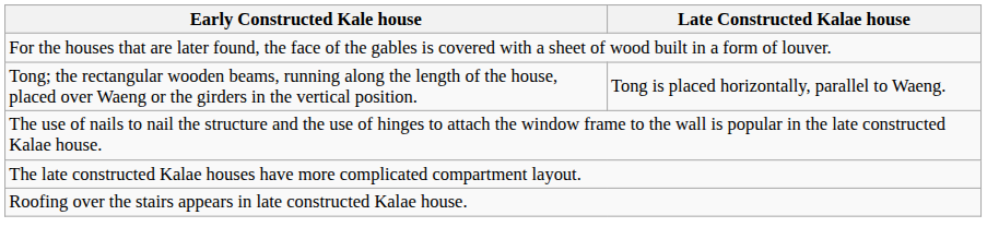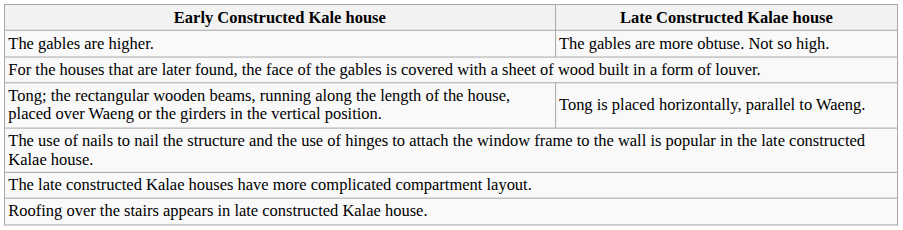+ row: The gables are higher. | The gables are more obtuse. Not so high.
